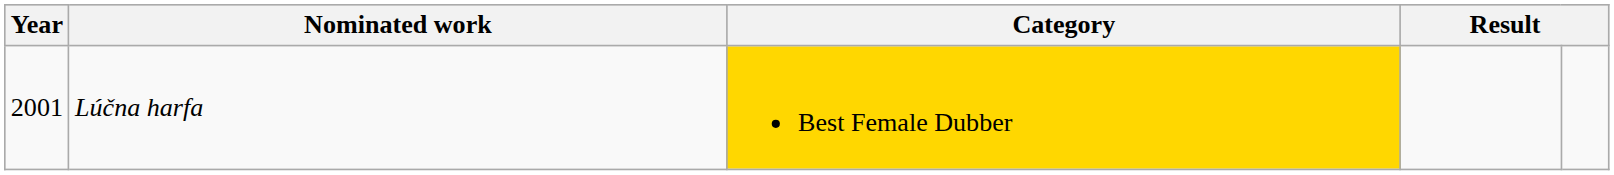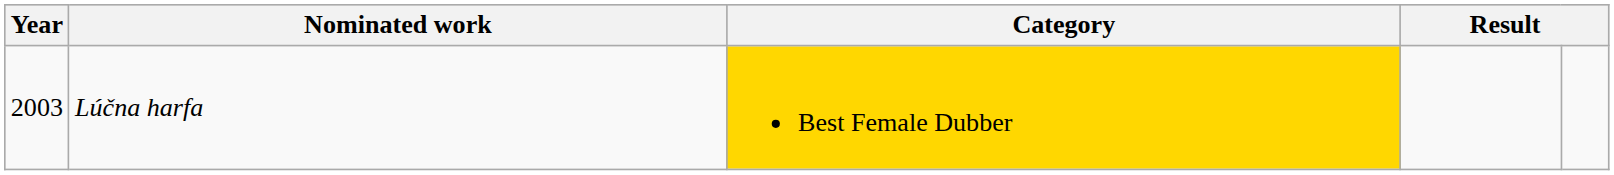Lúčna harfa | Year: 2001 -> 2003
